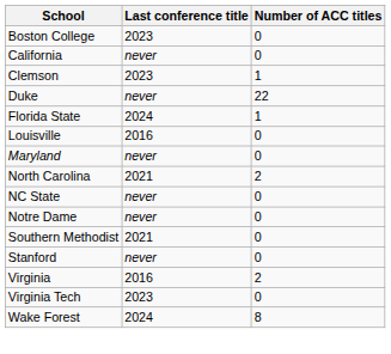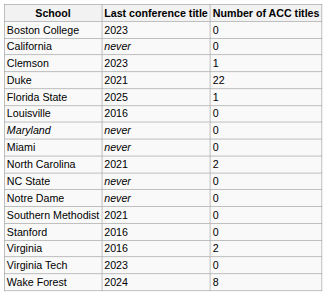Duke | Last conference title: never -> 2021
Florida State | Last conference title: 2024 -> 2025
+ row: Miami | never | 0
Stanford | Last conference title: never -> 2016
